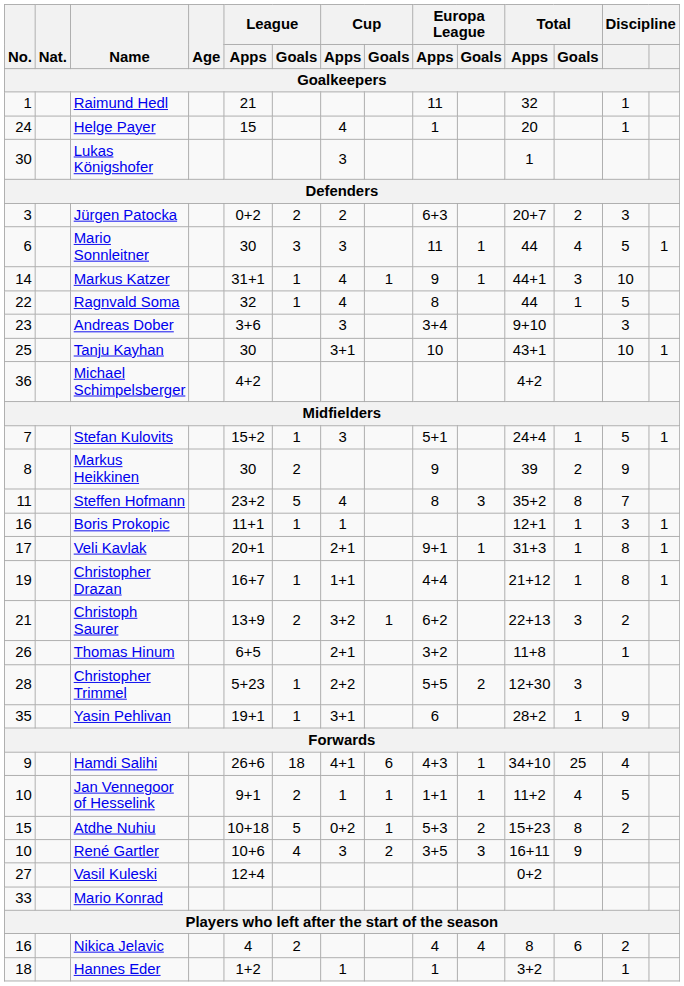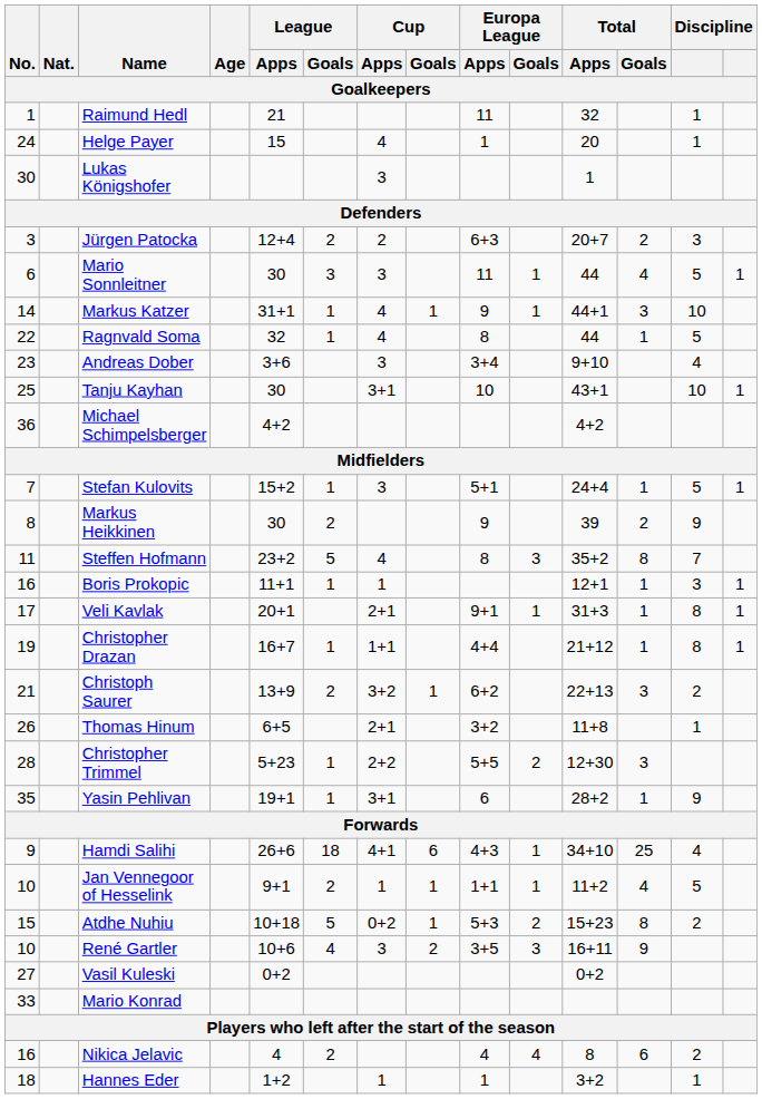Jürgen Patocka | League / Apps: 0+2 -> 12+4
Andreas Dober | column 13: 3 -> 4
Vasil Kuleski | League / Apps: 12+4 -> 0+2
